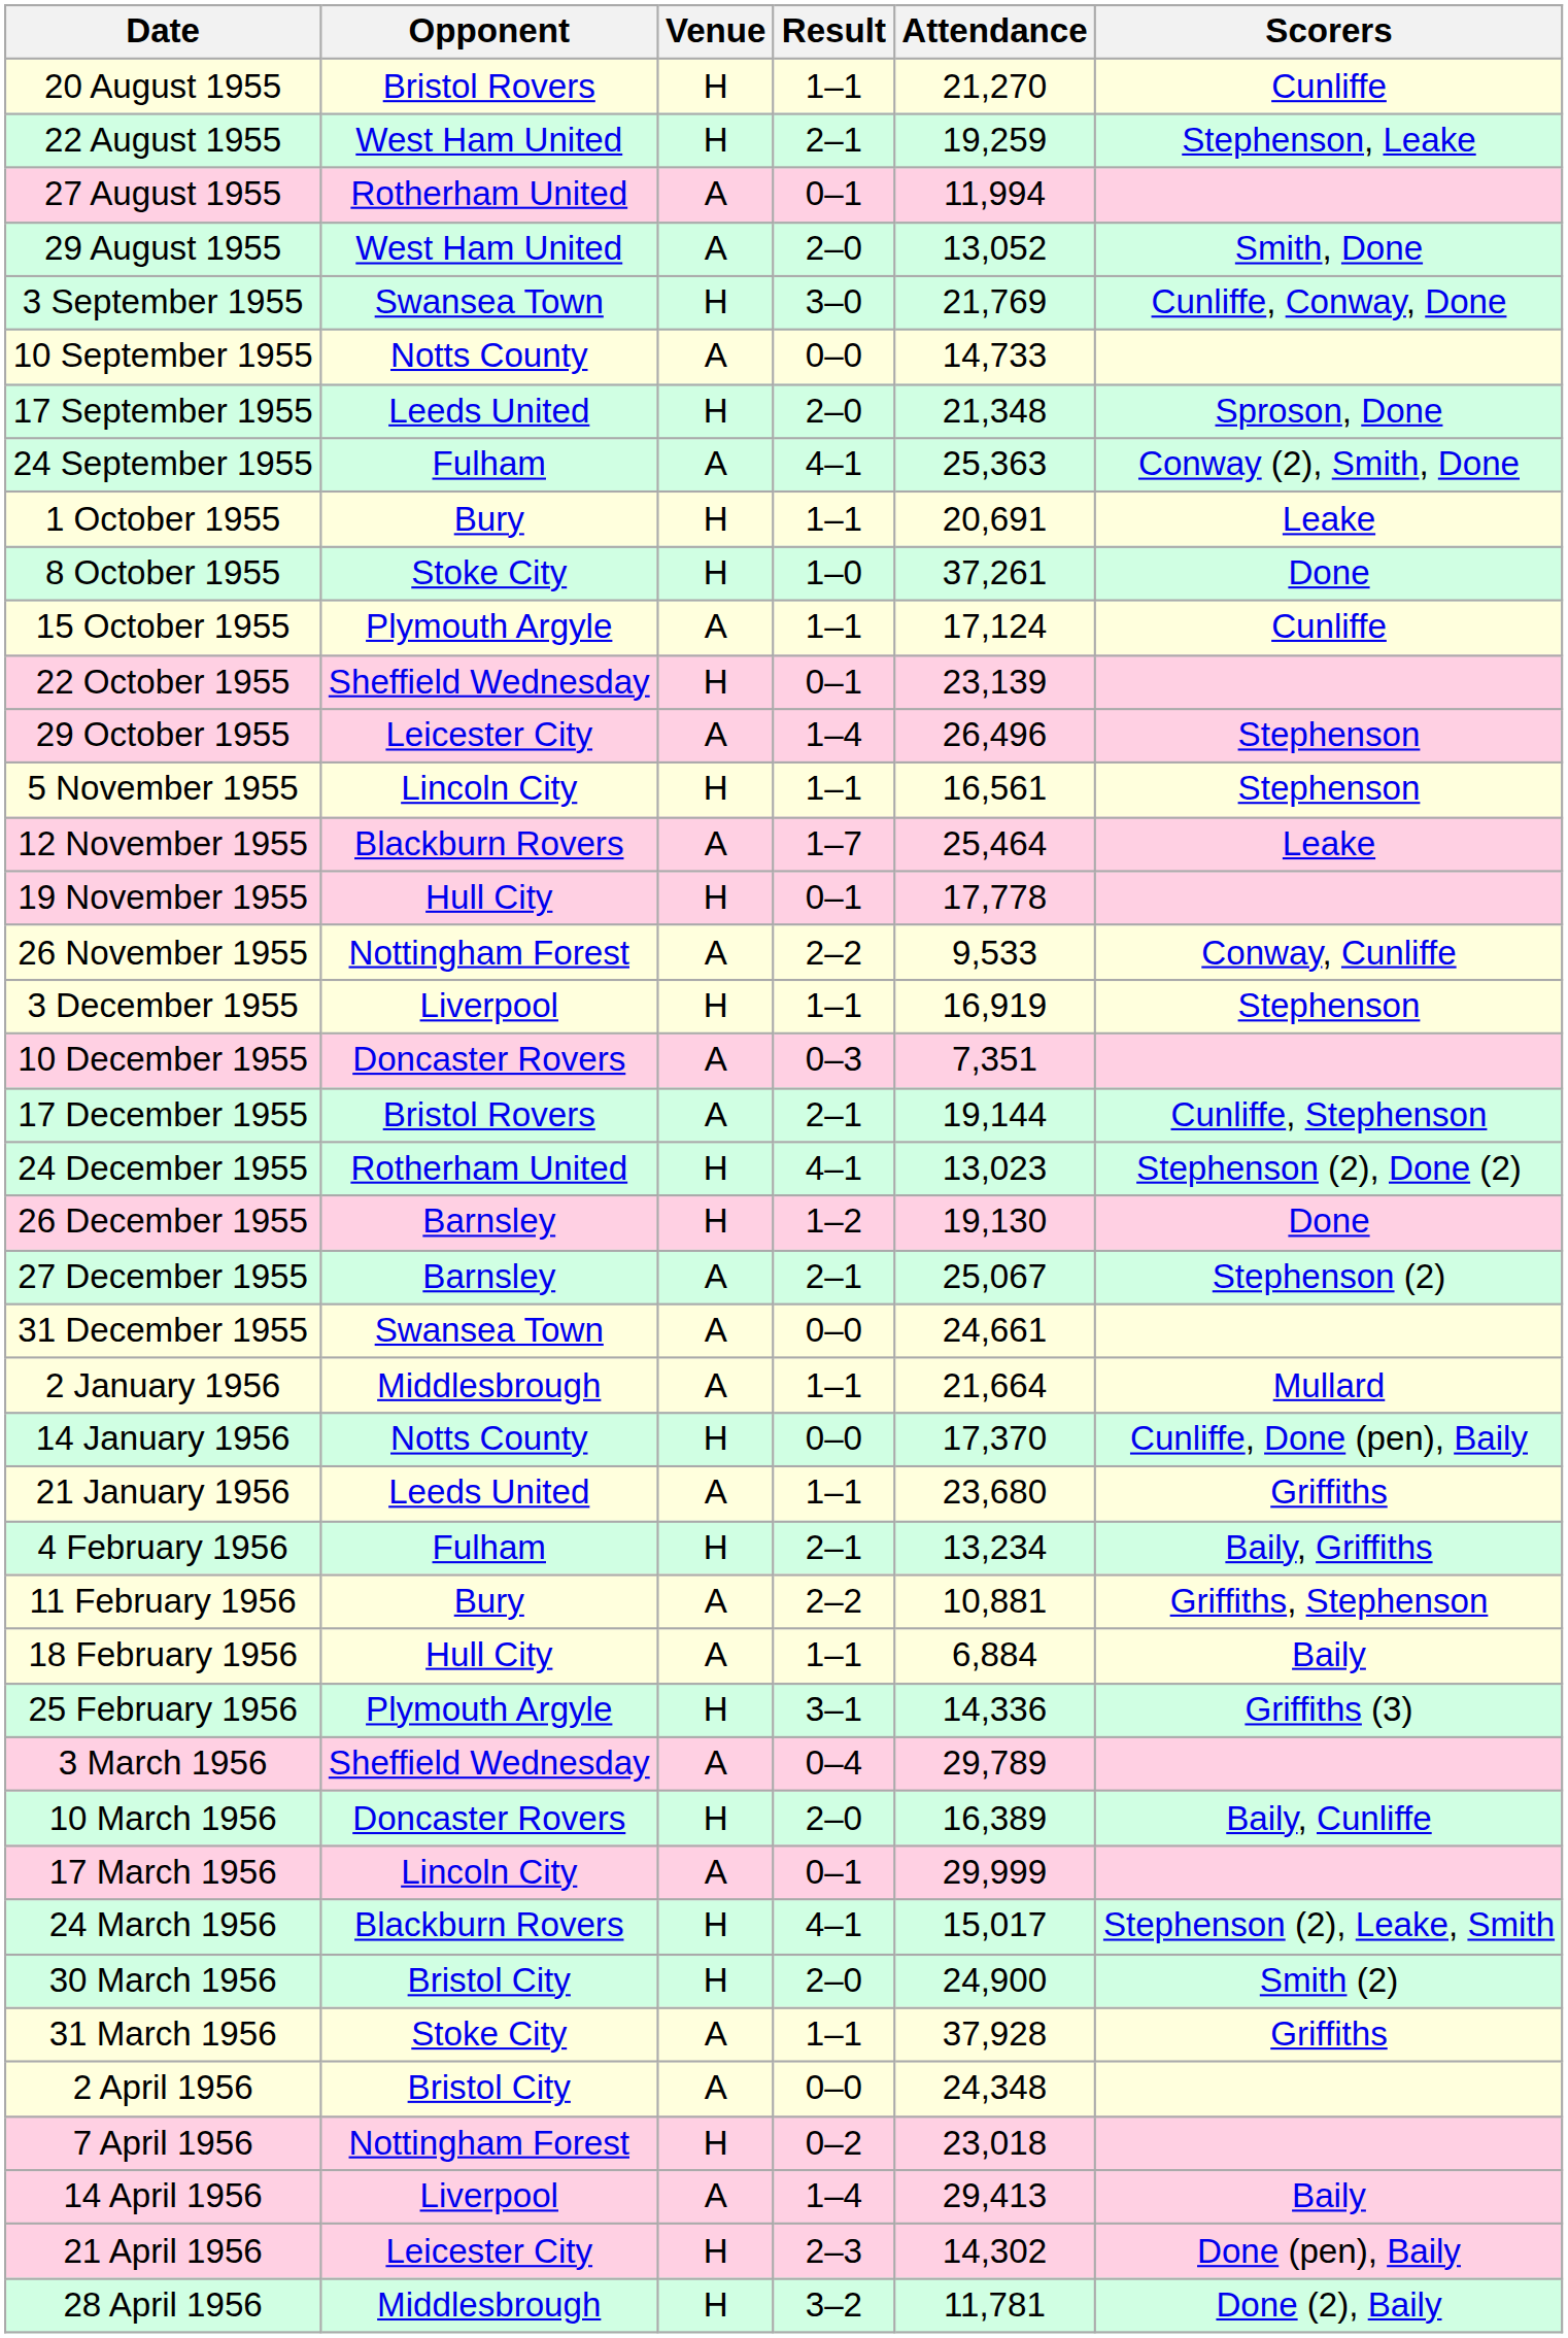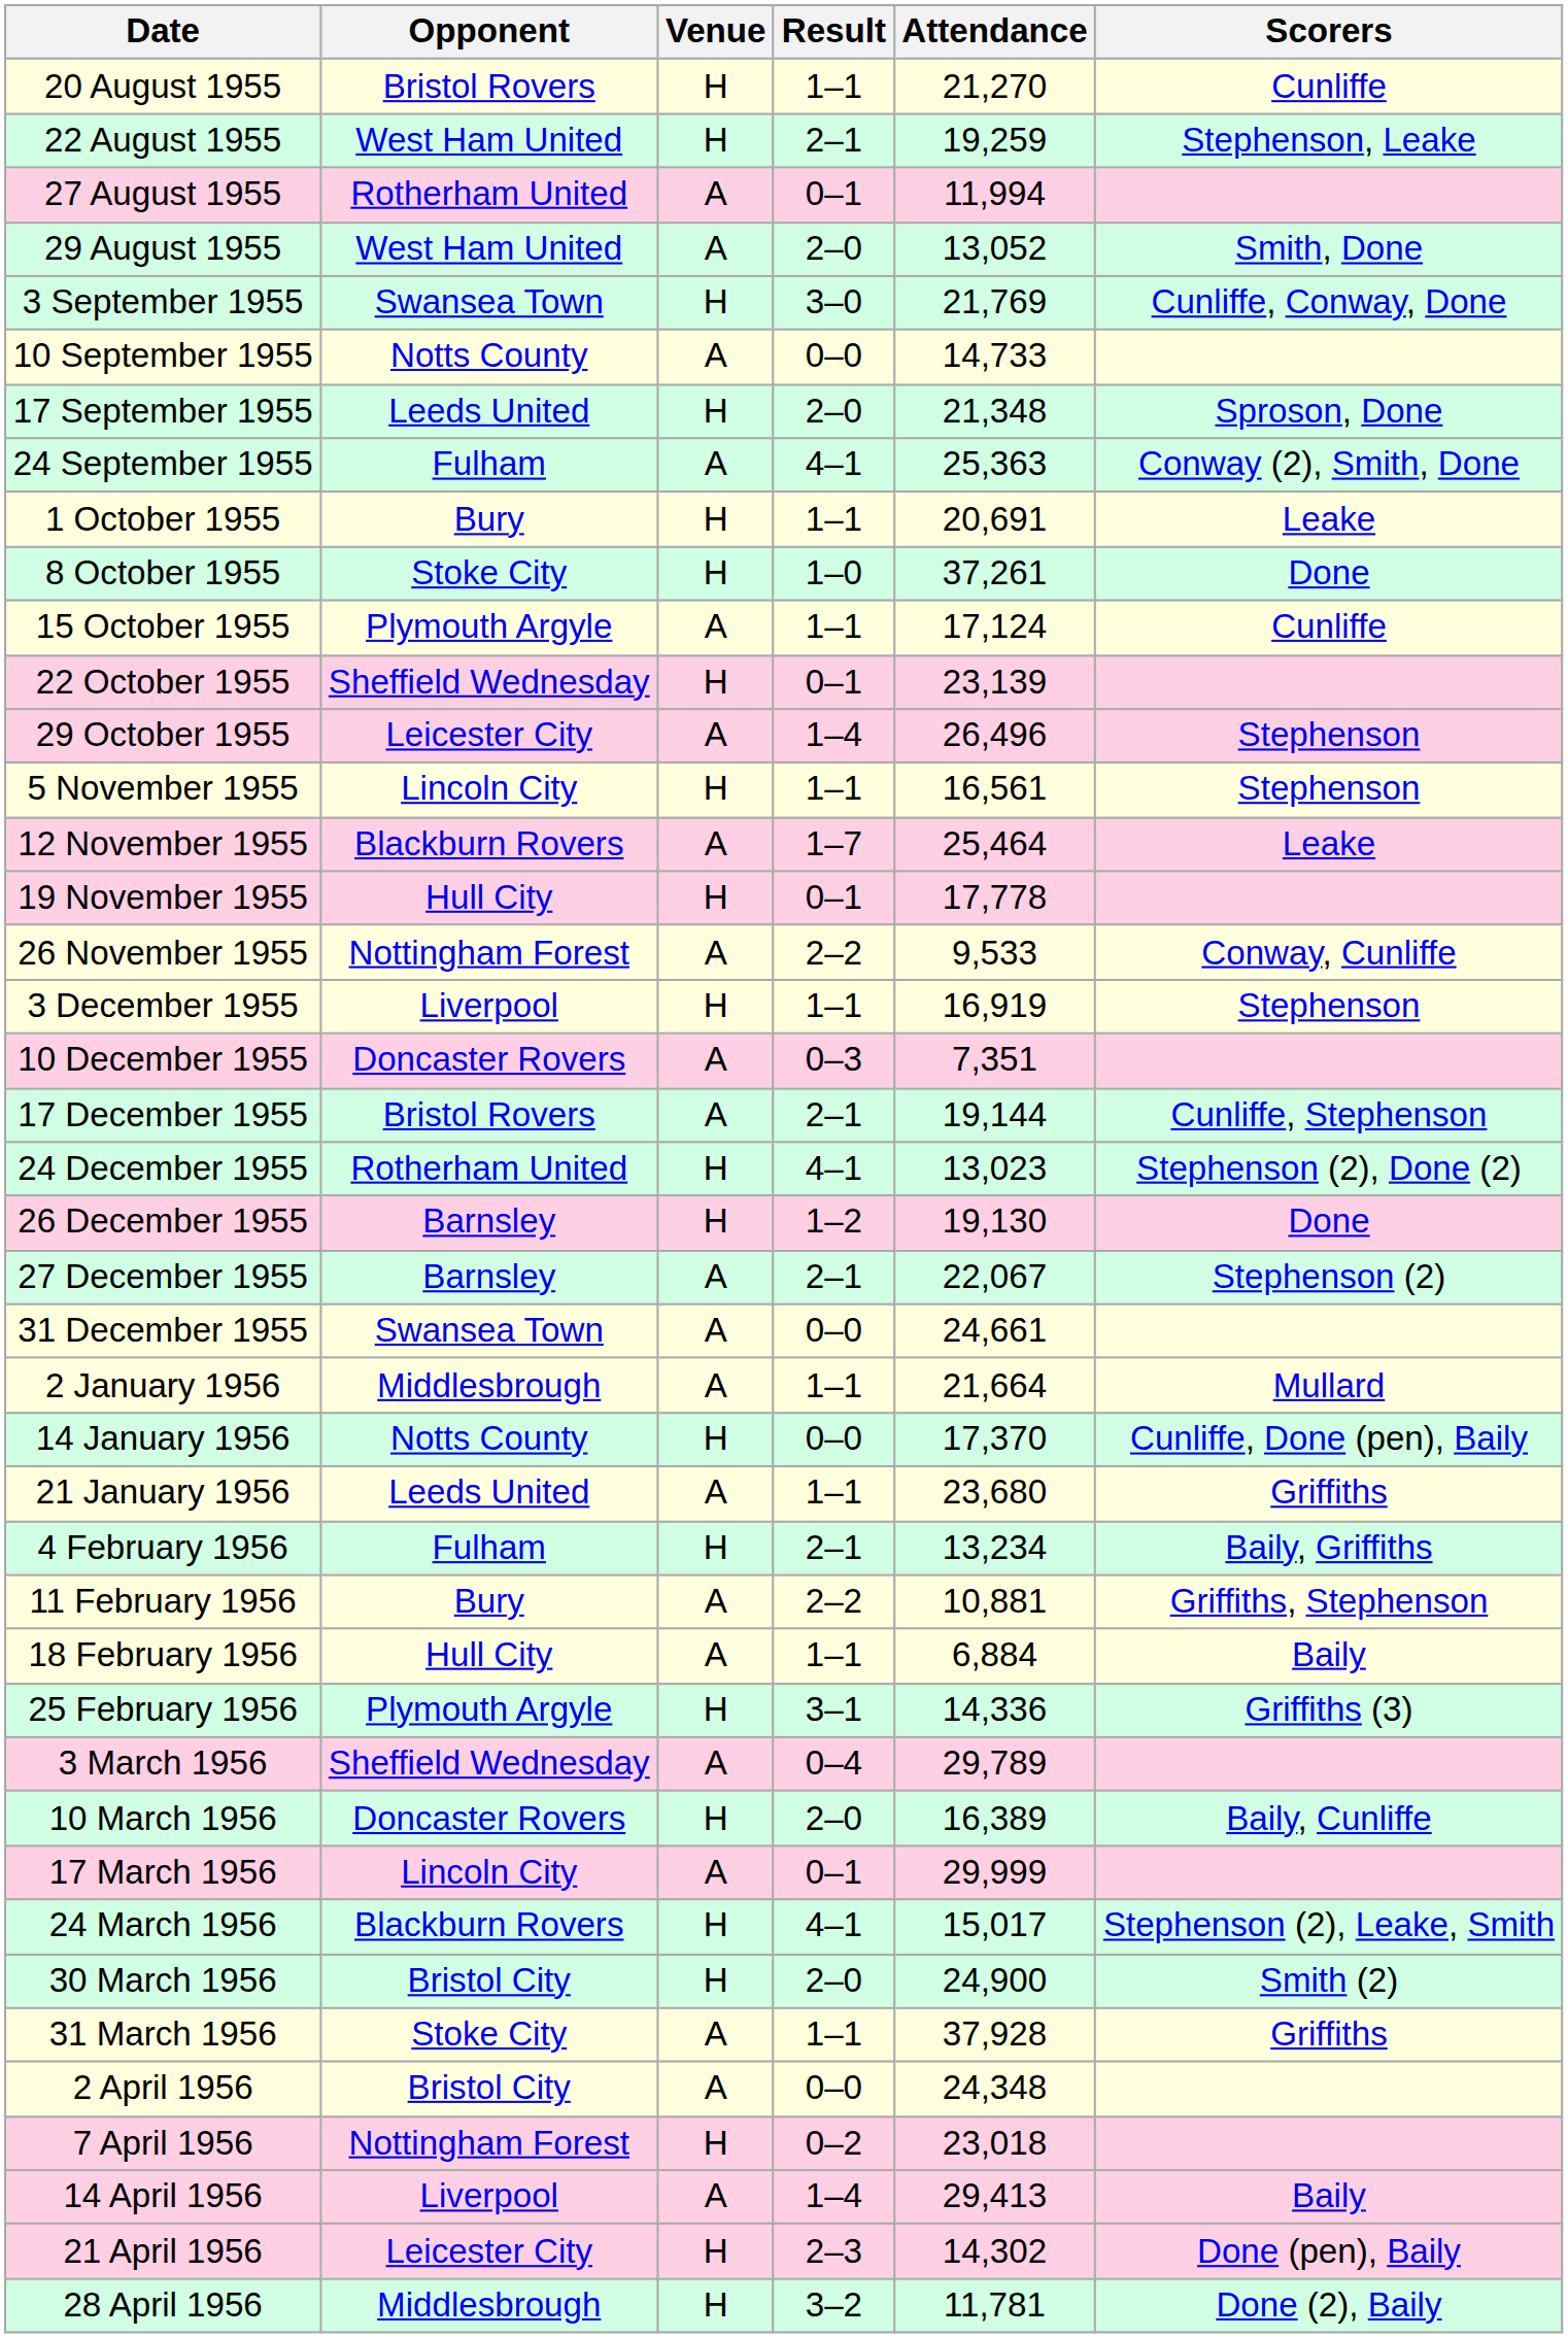27 December 1955 | Attendance: 25,067 -> 22,067
